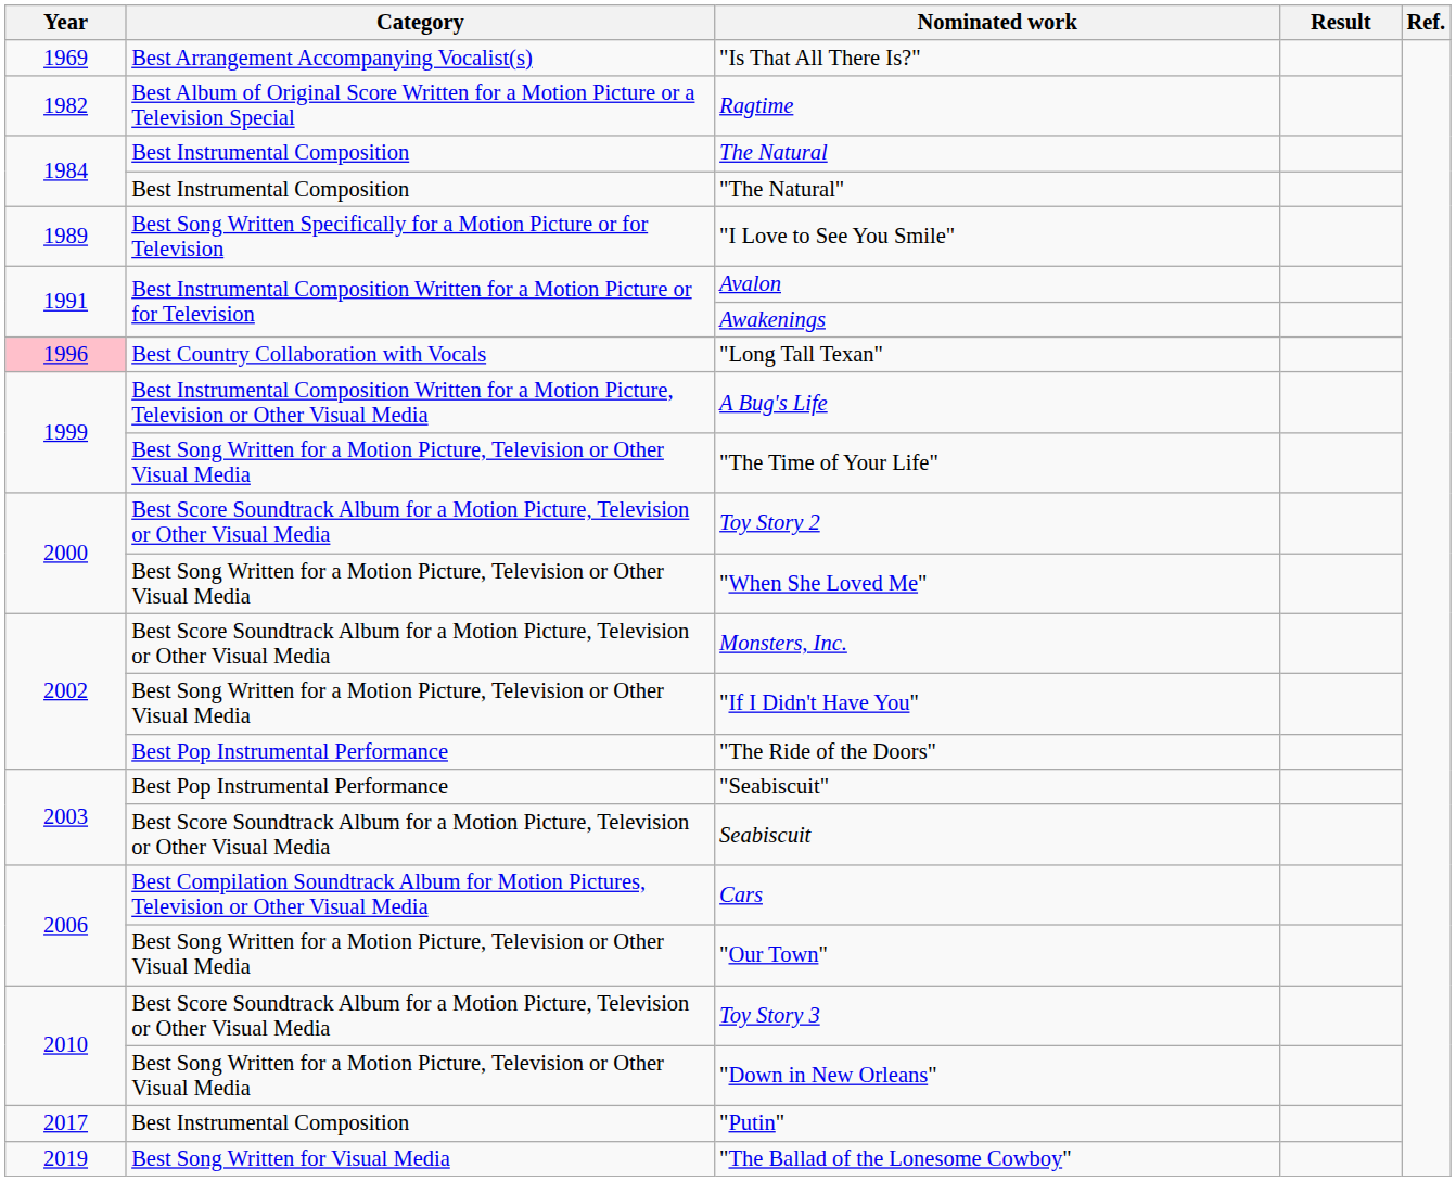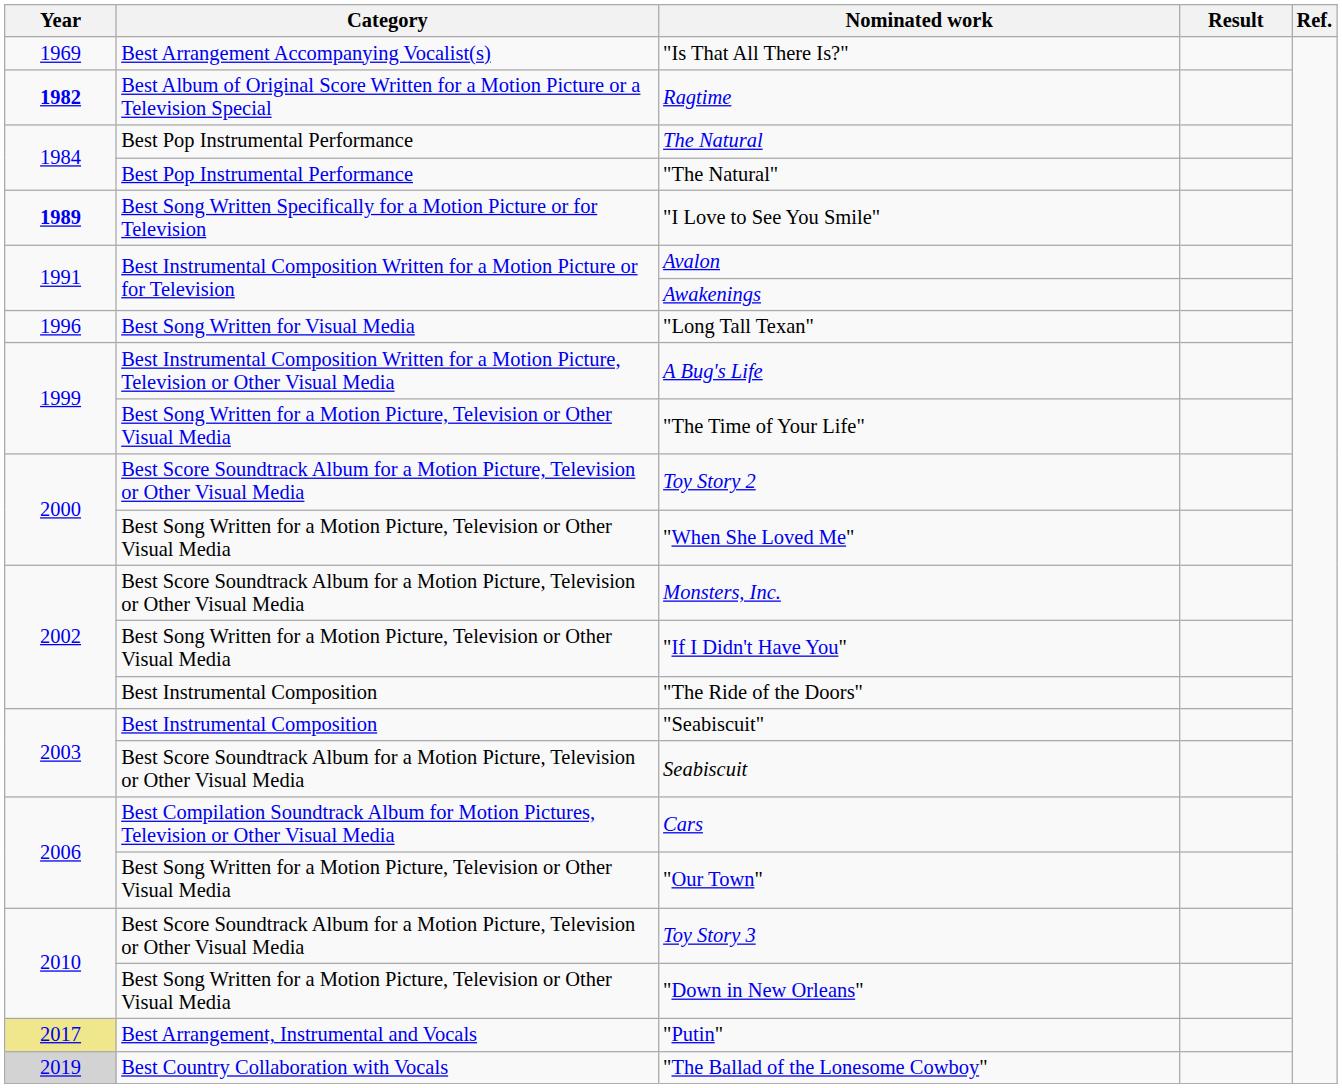Ragtime | Year: normal -> bold
The Natural | Category: Best Instrumental Composition -> Best Pop Instrumental Performance
"The Natural" | Category: Best Instrumental Composition -> Best Pop Instrumental Performance
"I Love to See You Smile" | Year: normal -> bold
"Long Tall Texan" | Year: pink background -> no background
"Long Tall Texan" | Category: Best Country Collaboration with Vocals -> Best Song Written for Visual Media
"The Ride of the Doors" | Category: Best Pop Instrumental Performance -> Best Instrumental Composition
"Seabiscuit" | Category: Best Pop Instrumental Performance -> Best Instrumental Composition
"Putin" | Year: no background -> khaki background
"Putin" | Category: Best Instrumental Composition -> Best Arrangement, Instrumental and Vocals
"The Ballad of the Lonesome Cowboy" | Year: no background -> lightgrey background
"The Ballad of the Lonesome Cowboy" | Category: Best Song Written for Visual Media -> Best Country Collaboration with Vocals
